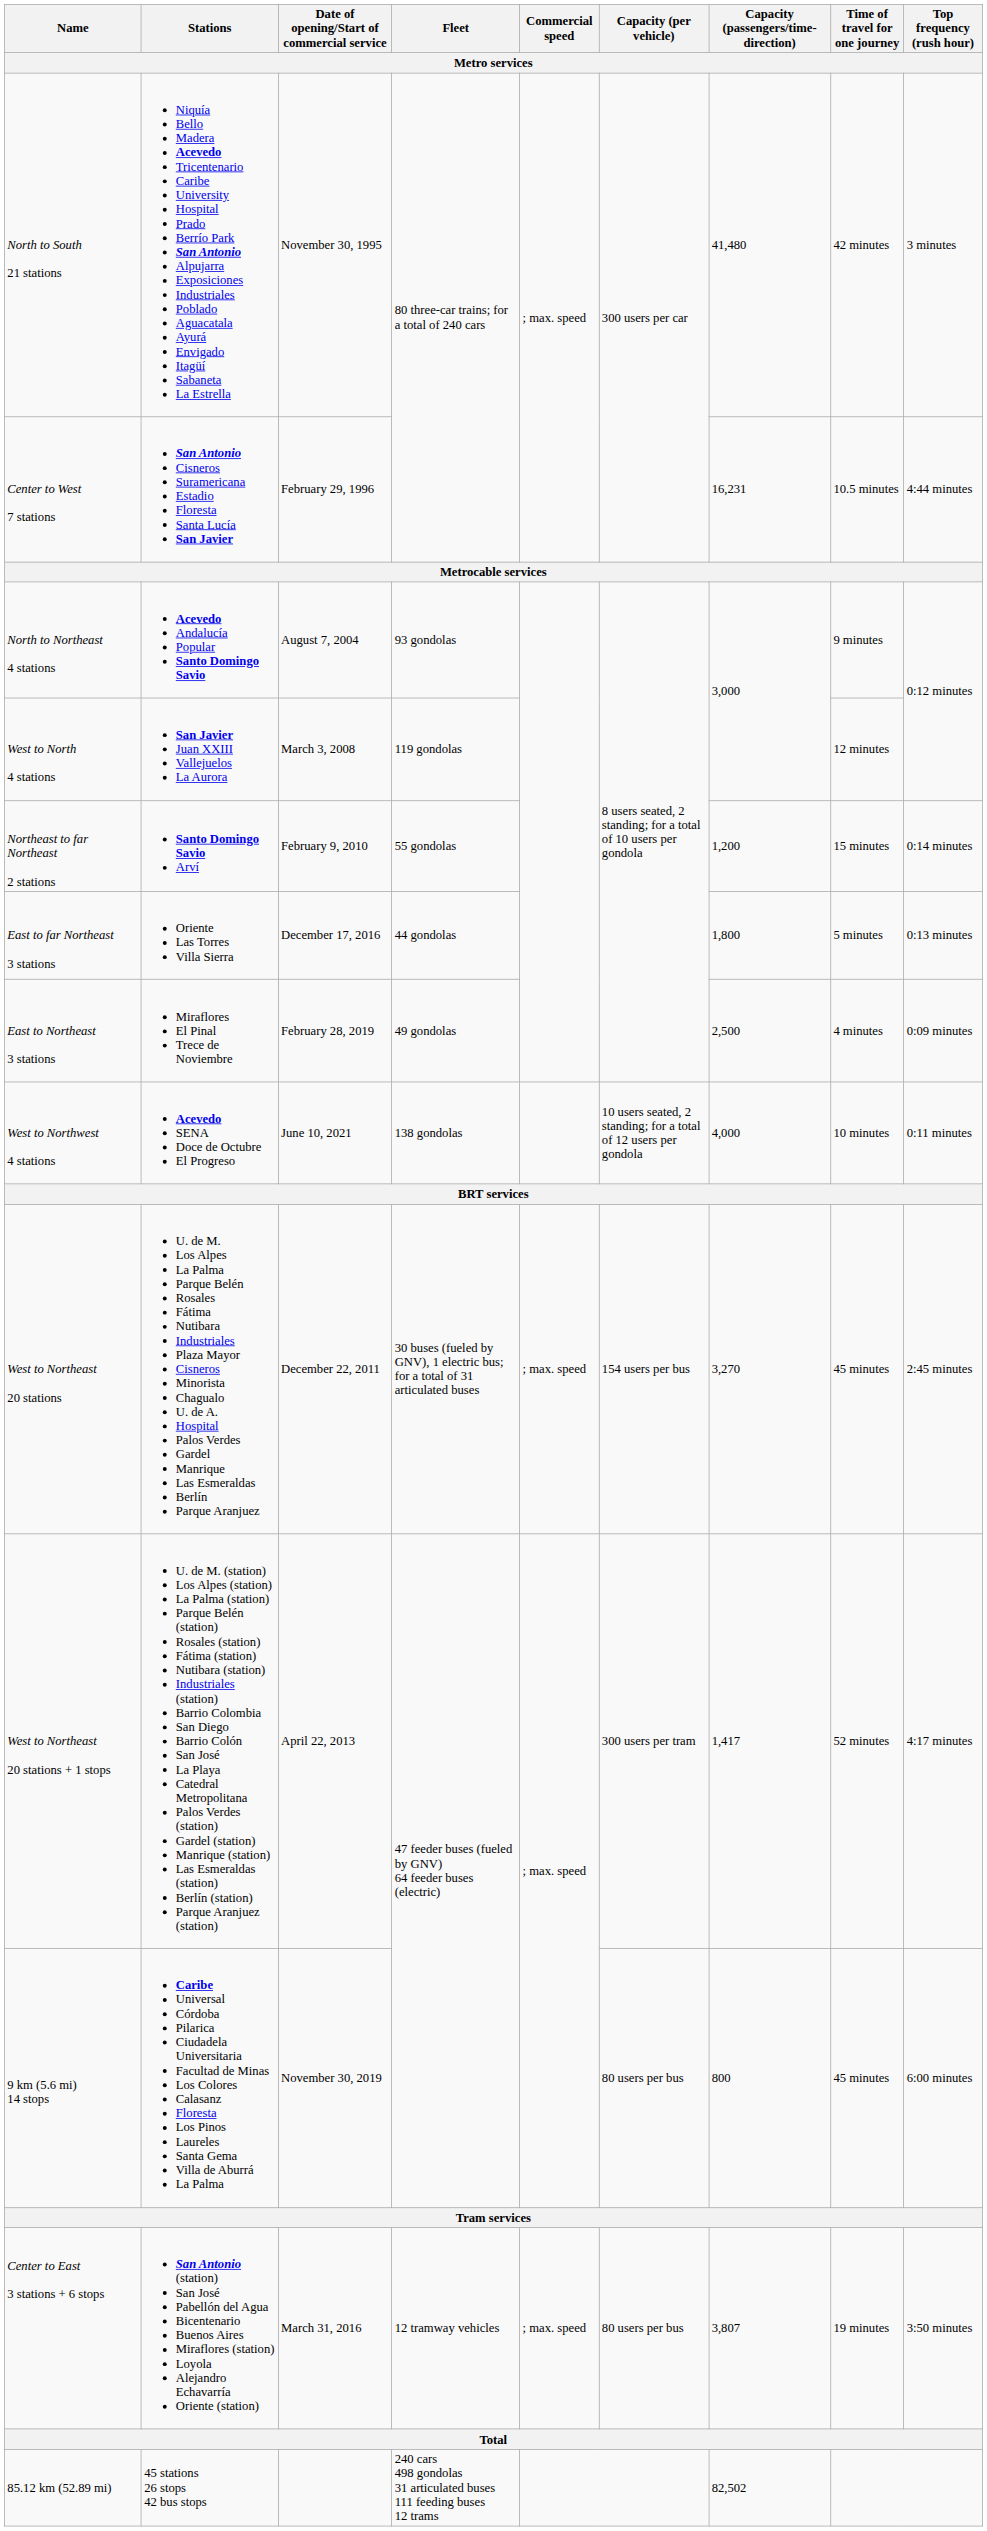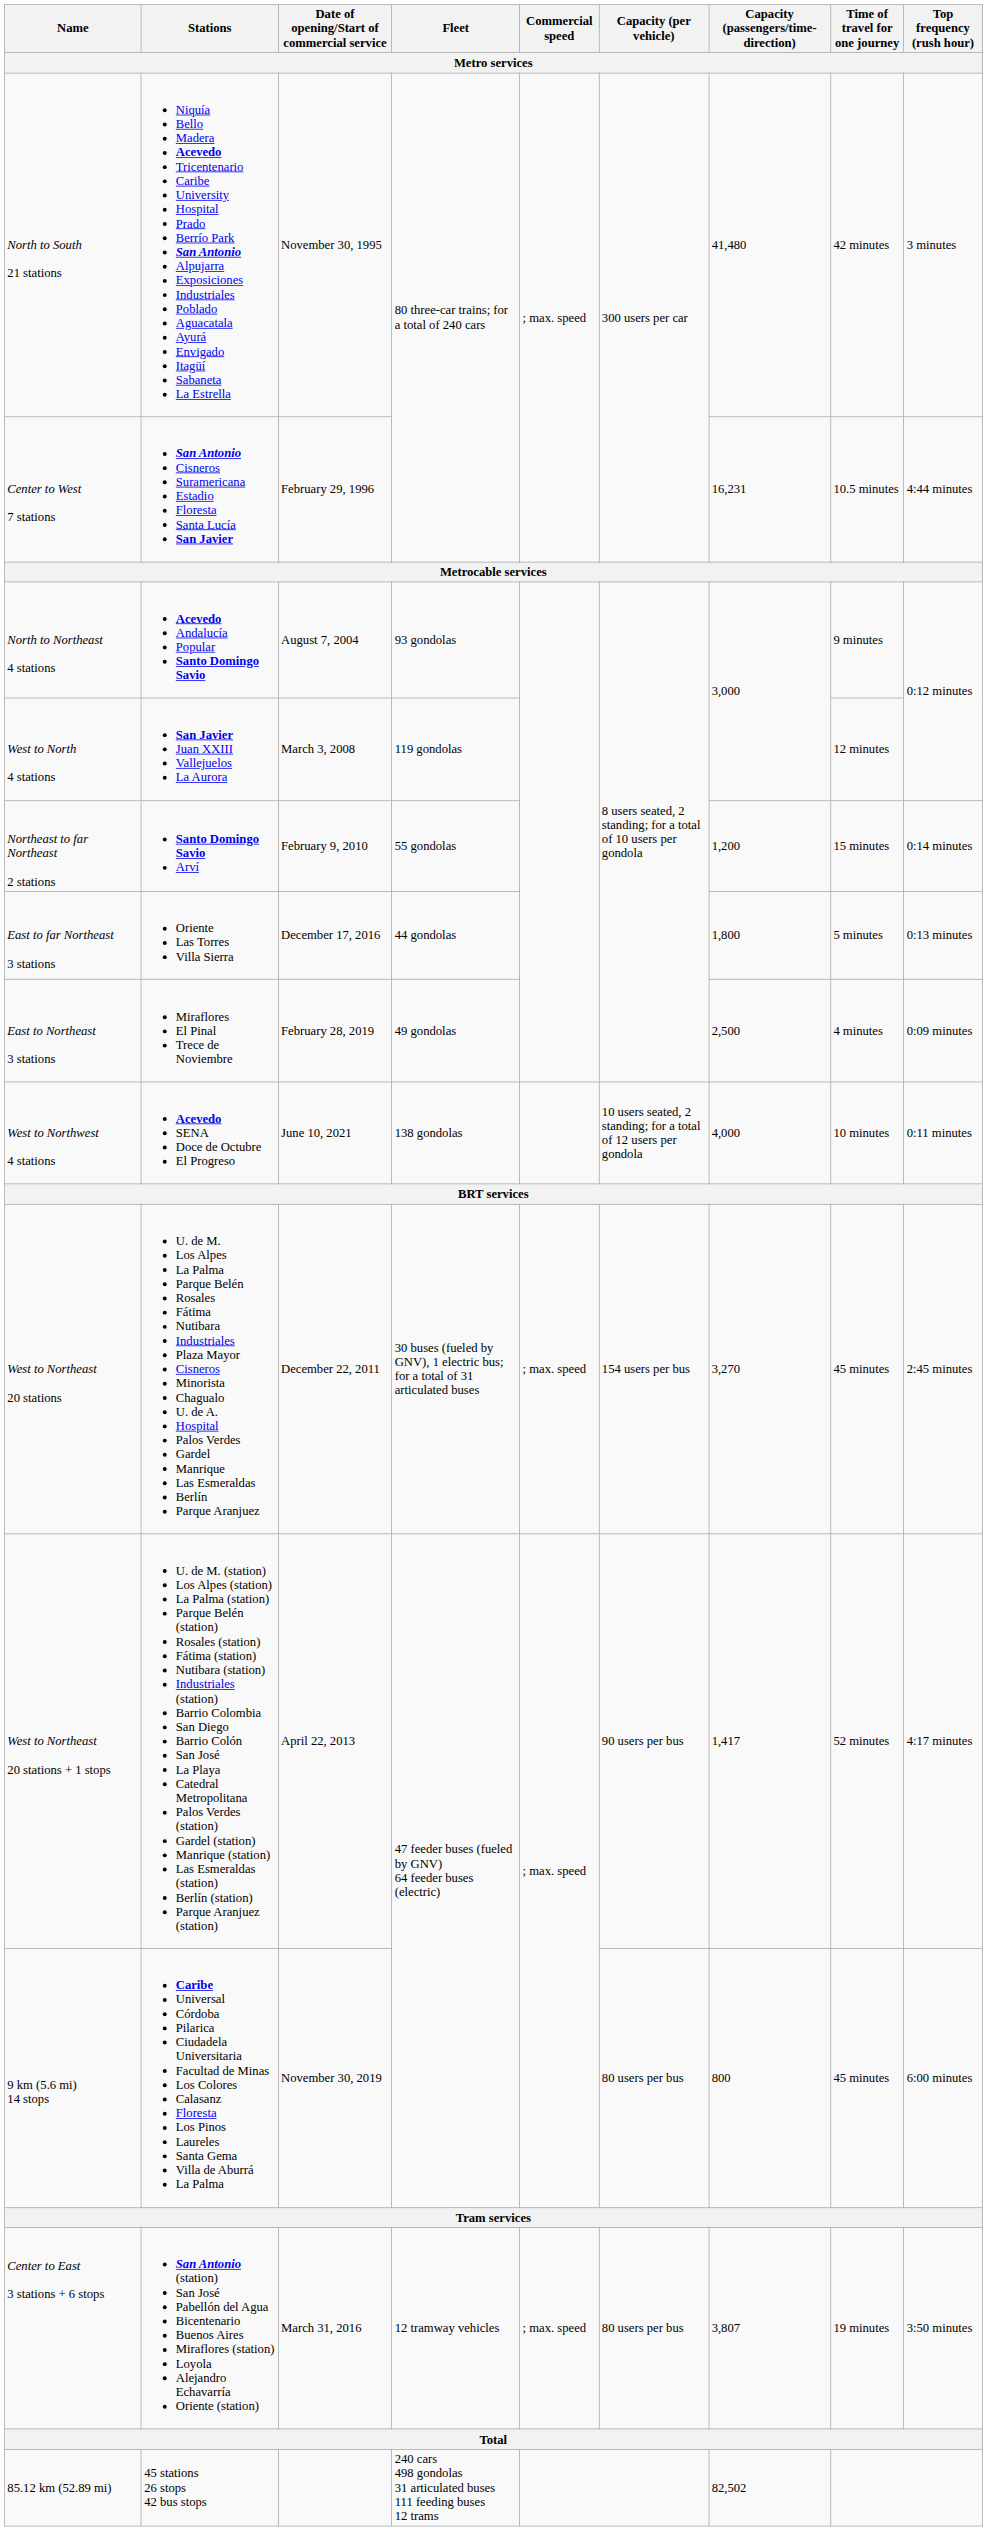West to Northeast 20 stations + 1 stops | Capacity (per vehicle): 300 users per tram -> 90 users per bus
